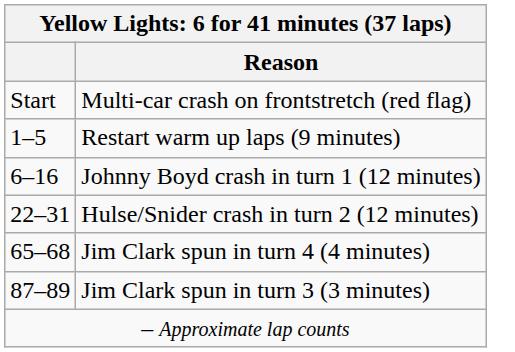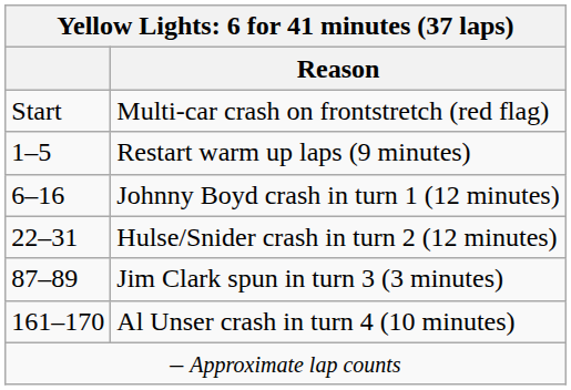- row: 65–68 | Jim Clark spun in turn 4 (4 minutes)
+ row: 161–170 | Al Unser crash in turn 4 (10 minutes)
